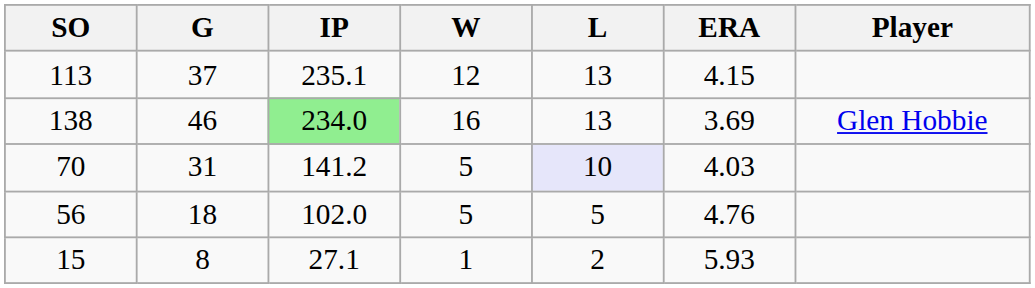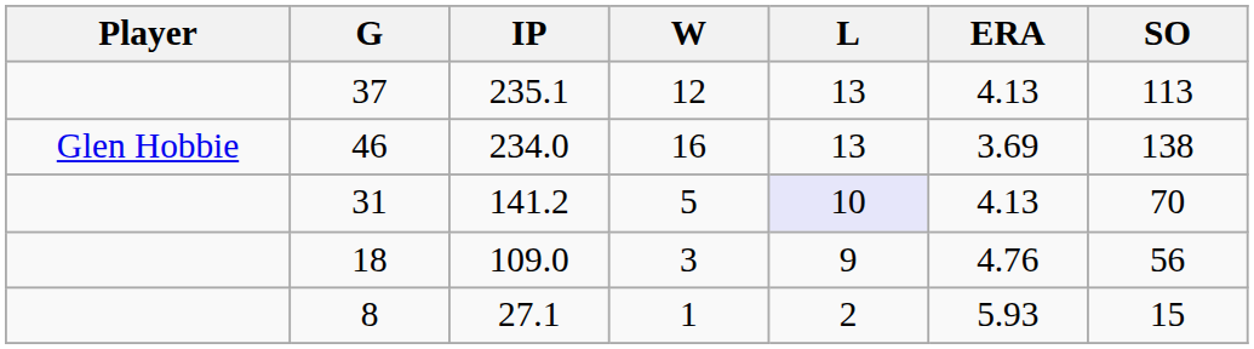columns swapped: Player <-> SO
37 | ERA: 4.15 -> 4.13
46 | IP: lightgreen background -> no background
31 | ERA: 4.03 -> 4.13
18 | IP: 102.0 -> 109.0
18 | W: 5 -> 3
18 | L: 5 -> 9
